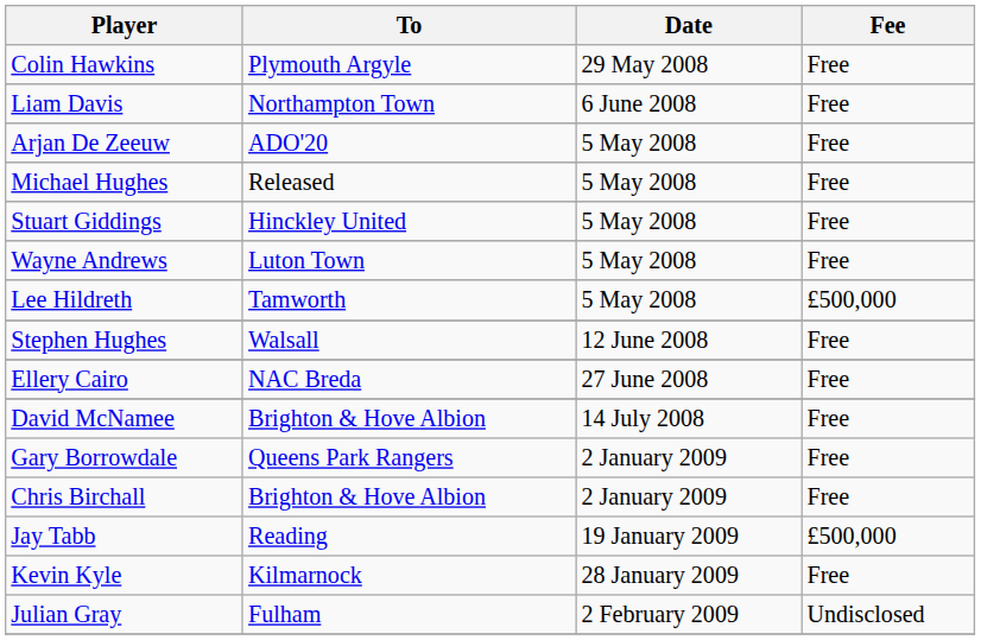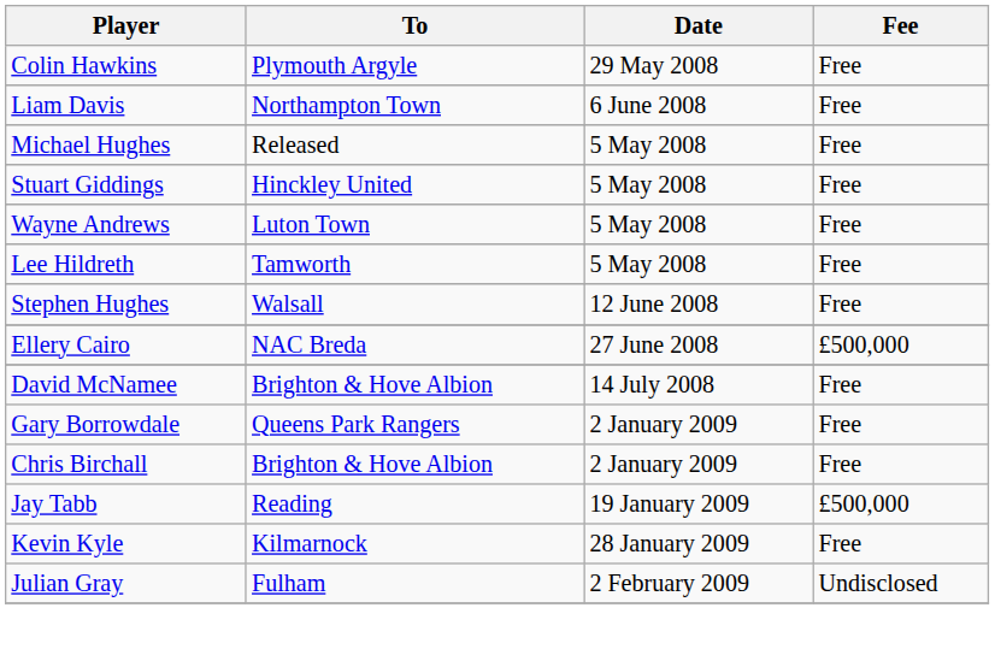- row: Arjan De Zeeuw | ADO'20 | 5 May 2008 | Free
Lee Hildreth | Fee: £500,000 -> Free
Ellery Cairo | Fee: Free -> £500,000
